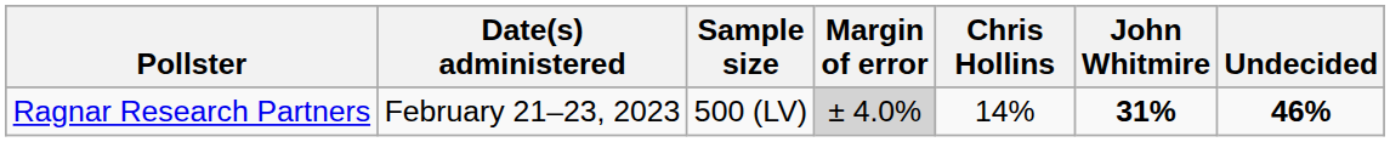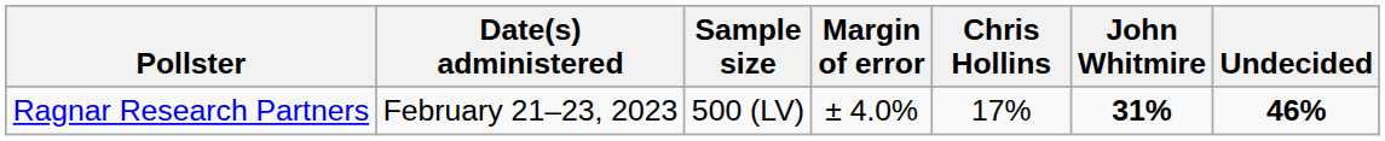Ragnar Research Partners | Margin of error: lightgrey background -> no background
Ragnar Research Partners | Chris Hollins: 14% -> 17%
